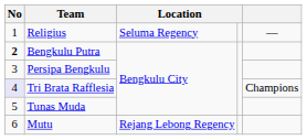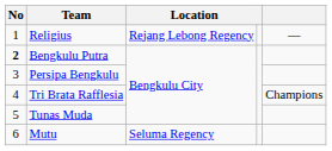Religius | column 3: Seluma Regency -> Rejang Lebong Regency
Tri Brata Rafflesia | No: lavender background -> no background
Mutu | column 3: Rejang Lebong Regency -> Seluma Regency
